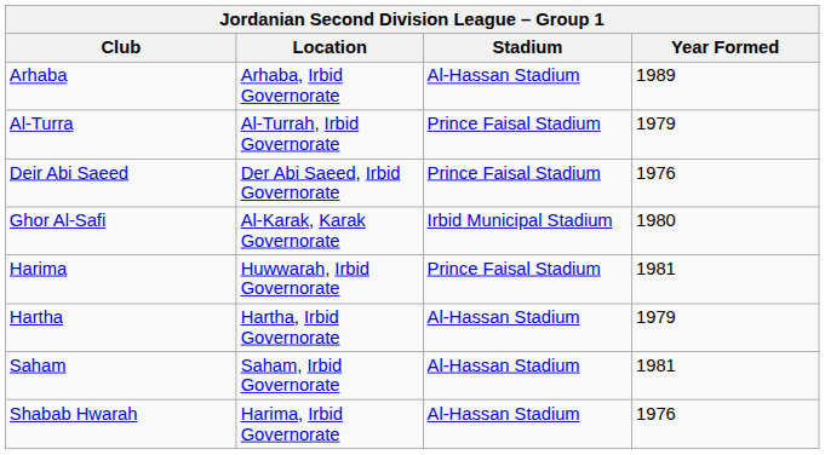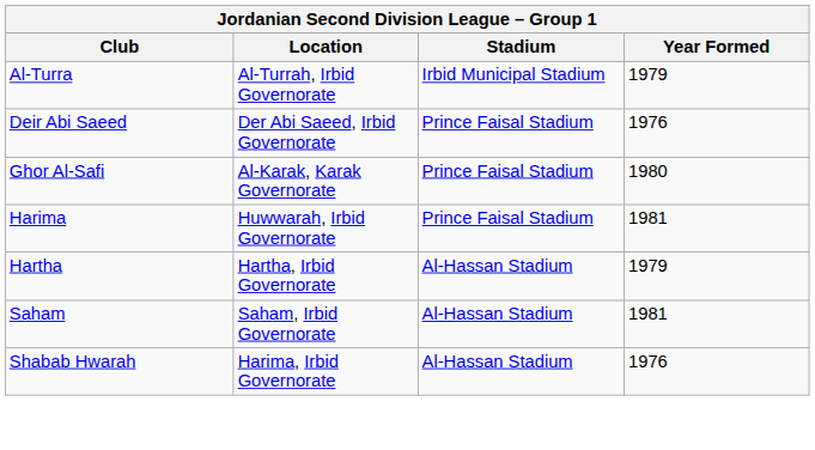- row: Arhaba | Arhaba, Irbid Governorate | Al-Hassan Stadium | 1989
Al-Turra | Stadium: Prince Faisal Stadium -> Irbid Municipal Stadium
Ghor Al-Safi | Stadium: Irbid Municipal Stadium -> Prince Faisal Stadium
